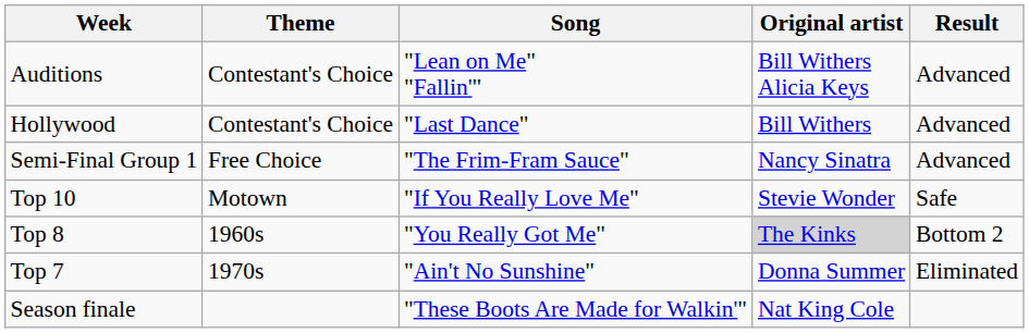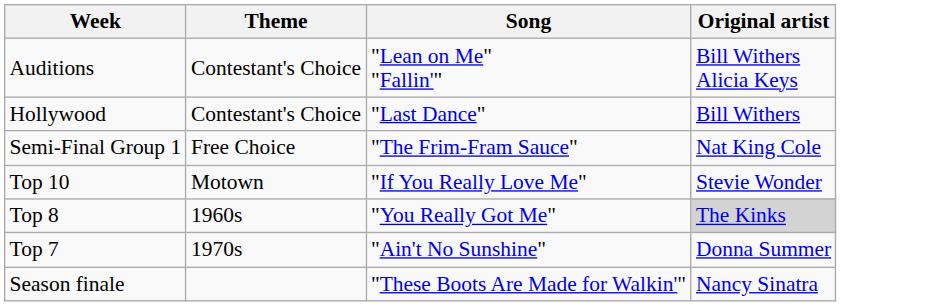- column: Result | Advanced | Advanced | Advanced | Safe | Bottom 2 | Eliminated
Semi-Final Group 1 | Original artist: Nancy Sinatra -> Nat King Cole
Season finale | Original artist: Nat King Cole -> Nancy Sinatra
